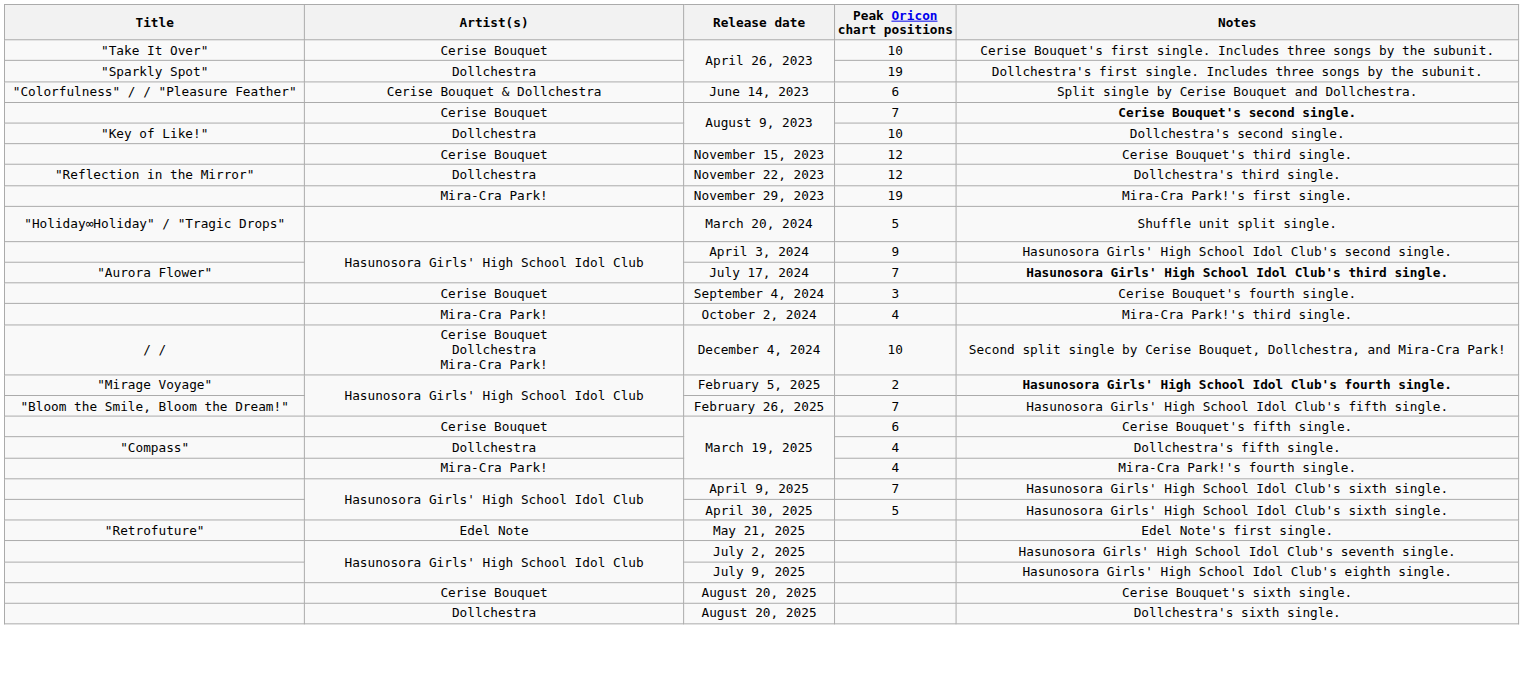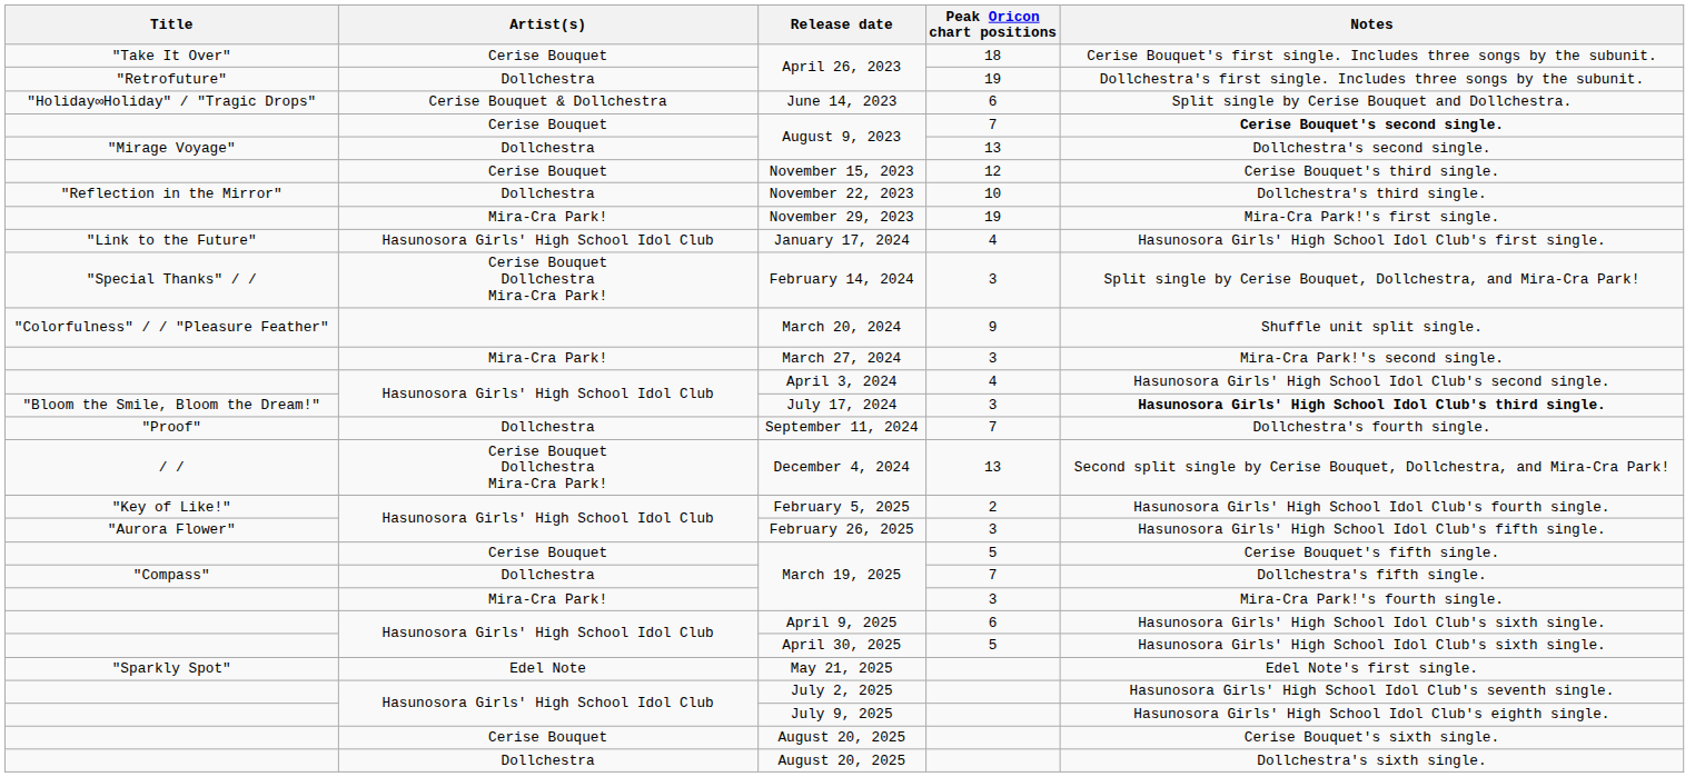Cerise Bouquet / April 26, 2023 | Peak Oricon chart positions: 10 -> 18
Dollchestra / April 26, 2023 | Title: "Sparkly Spot" -> "Retrofuture"
June 14, 2023 | Title: "Colorfulness" / / "Pleasure Feather" -> "Holiday∞Holiday" / "Tragic Drops"
Dollchestra / August 9, 2023 | Title: "Key of Like!" -> "Mirage Voyage"
Dollchestra / August 9, 2023 | Peak Oricon chart positions: 10 -> 13
November 22, 2023 | Peak Oricon chart positions: 12 -> 10
+ row: "Link to the Future" | Hasunosora Girls' High School Idol Club | January 17, 2024 | 4 | Hasunosora Girls' High School Idol Club's first single.
+ row: "Special Thanks" / / | Cerise Bouquet Dollchestra Mira-Cra Park! | February 14, 2024 | 3 | Split single by Cerise Bouquet, Dollchestra, and Mira-Cra Park!
March 20, 2024 | Title: "Holiday∞Holiday" / "Tragic Drops" -> "Colorfulness" / / "Pleasure Feather"
March 20, 2024 | Peak Oricon chart positions: 5 -> 9
+ row: Mira-Cra Park! | March 27, 2024 | 3 | Mira-Cra Park!'s second single.
April 3, 2024 | Peak Oricon chart positions: 9 -> 4
July 17, 2024 | Title: "Aurora Flower" -> "Bloom the Smile, Bloom the Dream!"
July 17, 2024 | Peak Oricon chart positions: 7 -> 3
- row: Cerise Bouquet | September 4, 2024 | 3 | Cerise Bouquet's fourth single.
+ row: "Proof" | Dollchestra | September 11, 2024 | 7 | Dollchestra's fourth single.
- row: Mira-Cra Park! | October 2, 2024 | 4 | Mira-Cra Park!'s third single.
December 4, 2024 | Peak Oricon chart positions: 10 -> 13
February 5, 2025 | Title: "Mirage Voyage" -> "Key of Like!"
February 5, 2025 | Notes: bold -> normal
February 26, 2025 | Title: "Bloom the Smile, Bloom the Dream!" -> "Aurora Flower"
February 26, 2025 | Peak Oricon chart positions: 7 -> 3
Cerise Bouquet / March 19, 2025 | Peak Oricon chart positions: 6 -> 5
Dollchestra / March 19, 2025 | Peak Oricon chart positions: 4 -> 7
Mira-Cra Park! / March 19, 2025 | Peak Oricon chart positions: 4 -> 3
April 9, 2025 | Peak Oricon chart positions: 7 -> 6
May 21, 2025 | Title: "Retrofuture" -> "Sparkly Spot"
